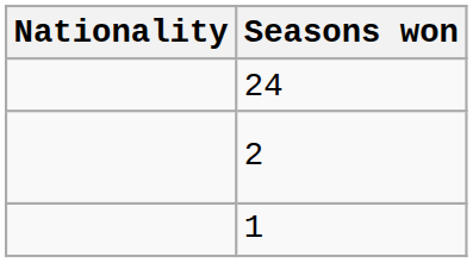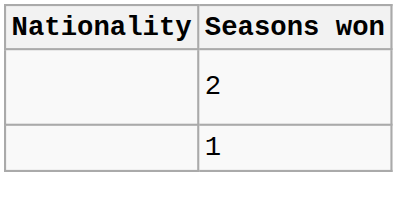- row: 24
